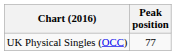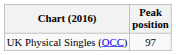UK Physical Singles (OCC) | Peak position: 77 -> 97
